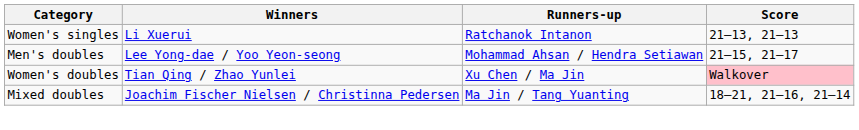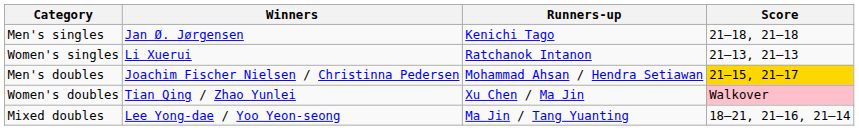+ row: Men's singles | Jan Ø. Jørgensen | Kenichi Tago | 21–18, 21–18
Men's doubles | Winners: Lee Yong-dae / Yoo Yeon-seong -> Joachim Fischer Nielsen / Christinna Pedersen
Men's doubles | Score: no background -> gold background
Mixed doubles | Winners: Joachim Fischer Nielsen / Christinna Pedersen -> Lee Yong-dae / Yoo Yeon-seong
